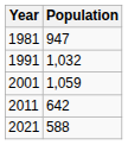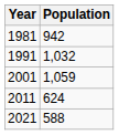1981 | Population: 947 -> 942
2011 | Population: 642 -> 624
